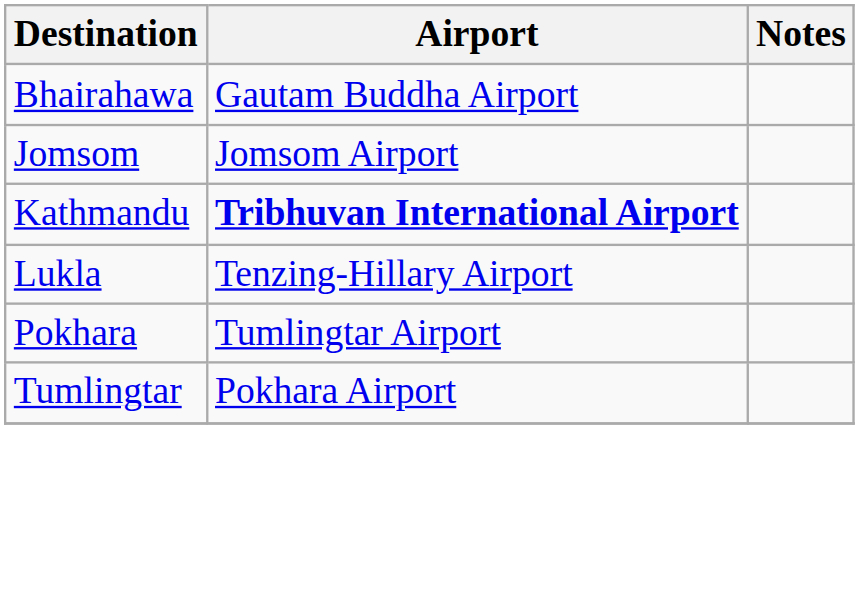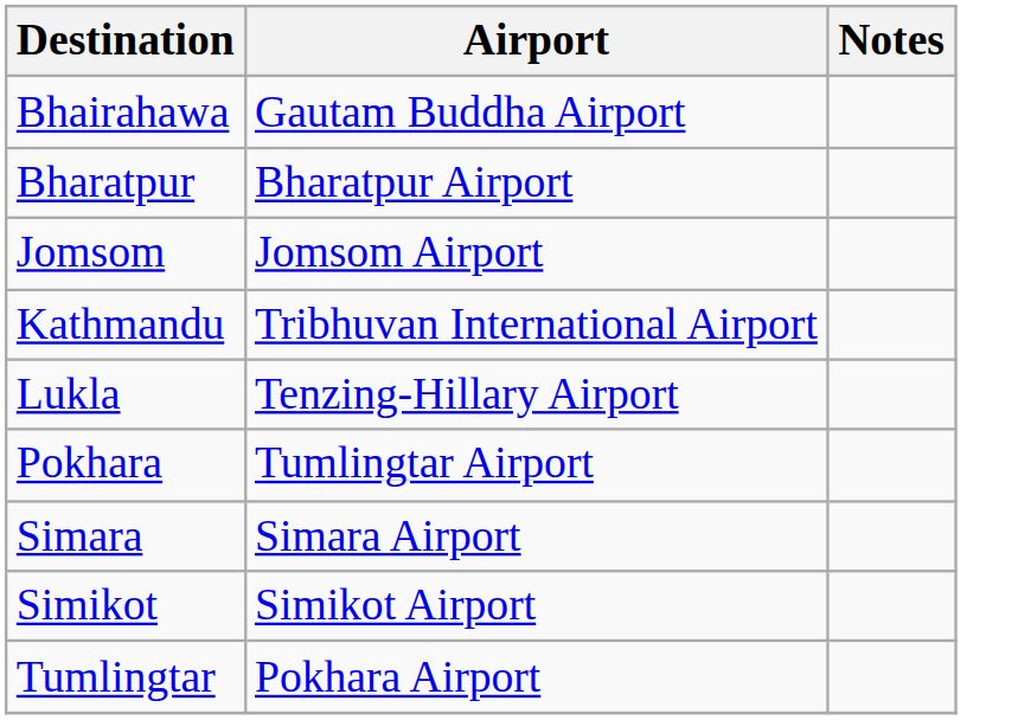+ row: Bharatpur | Bharatpur Airport
Kathmandu | Airport: bold -> normal
+ row: Simara | Simara Airport
+ row: Simikot | Simikot Airport
